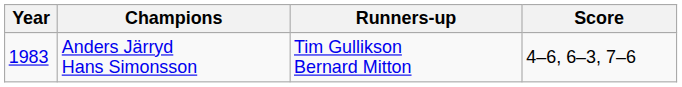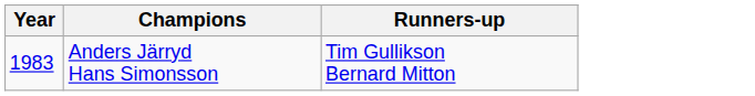- column: Score | 4–6, 6–3, 7–6
